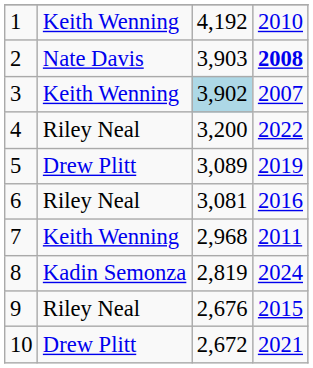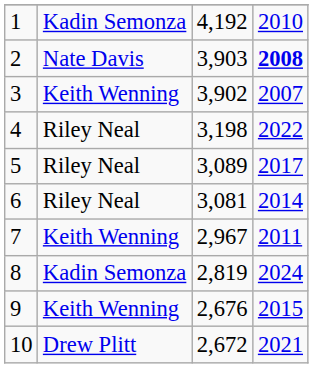1 | column 2: Keith Wenning -> Kadin Semonza
3 | column 3: lightblue background -> no background
4 | column 3: 3,200 -> 3,198
5 | column 2: Drew Plitt -> Riley Neal
5 | column 4: 2019 -> 2017
6 | column 4: 2016 -> 2014
7 | column 3: 2,968 -> 2,967
9 | column 2: Riley Neal -> Keith Wenning
